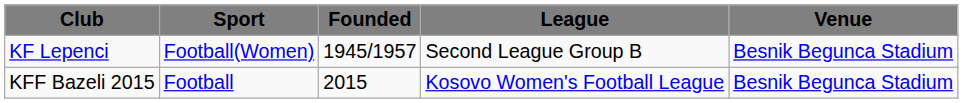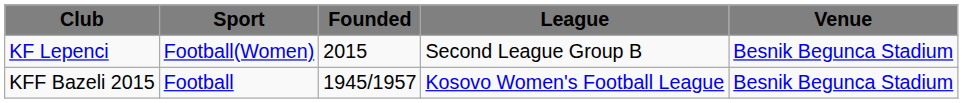KF Lepenci | Founded: 1945/1957 -> 2015
KFF Bazeli 2015 | Founded: 2015 -> 1945/1957
